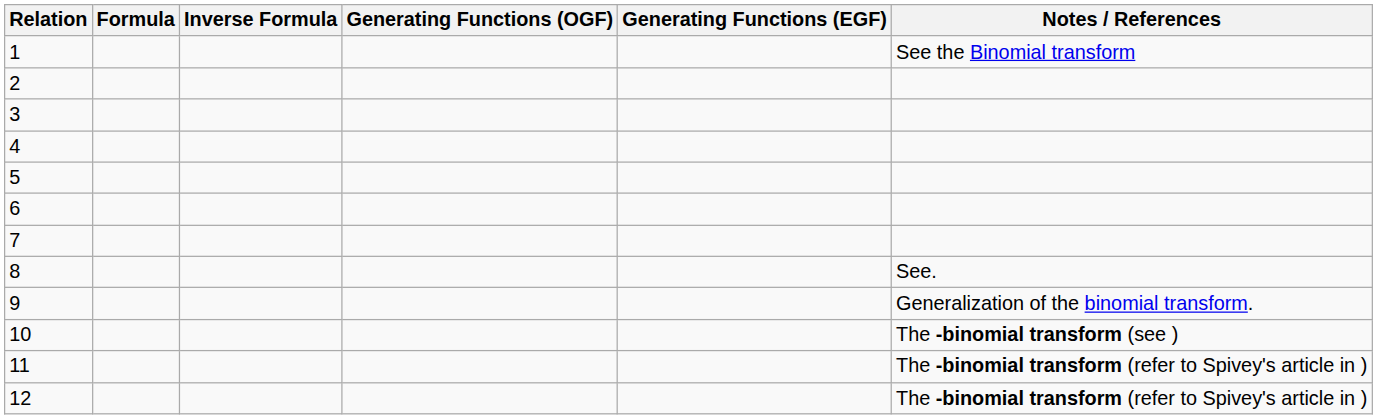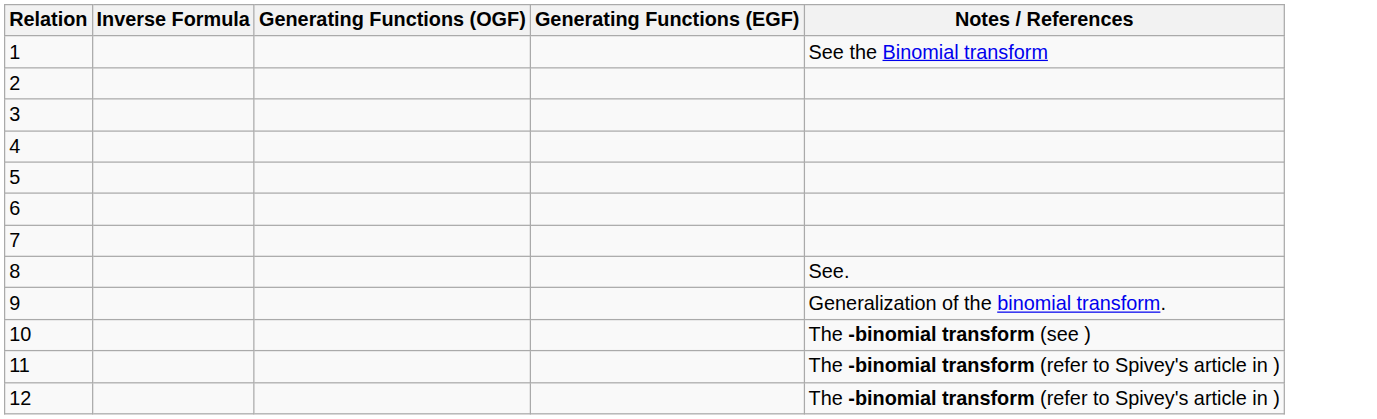- column: Formula
